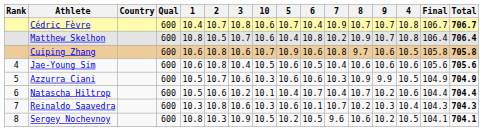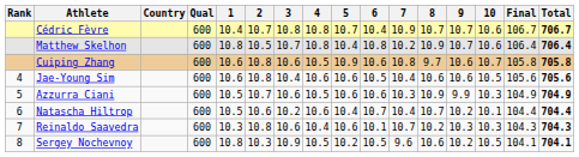columns swapped: 4 <-> 10
